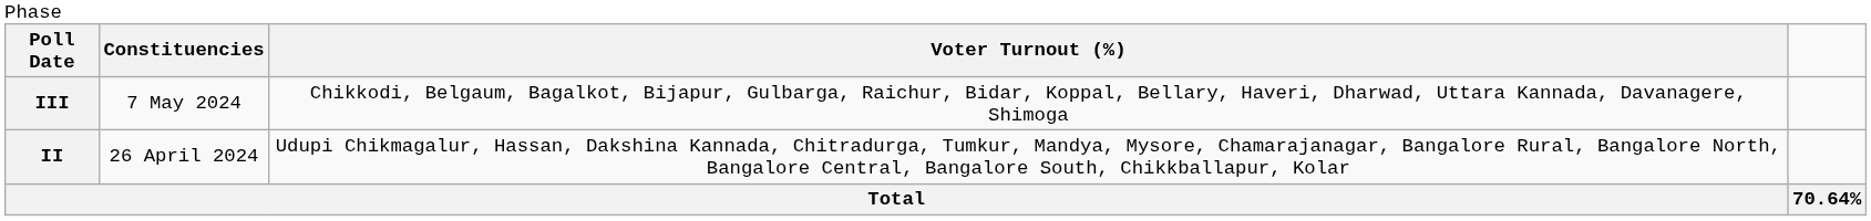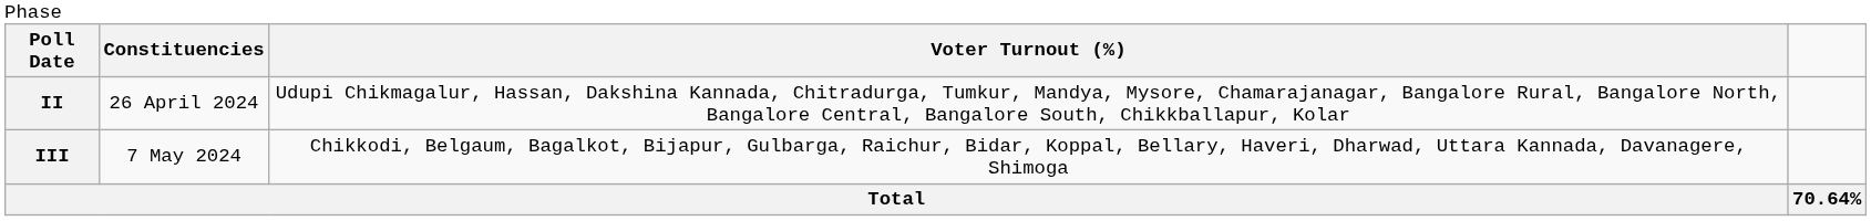rows swapped: II <-> III
